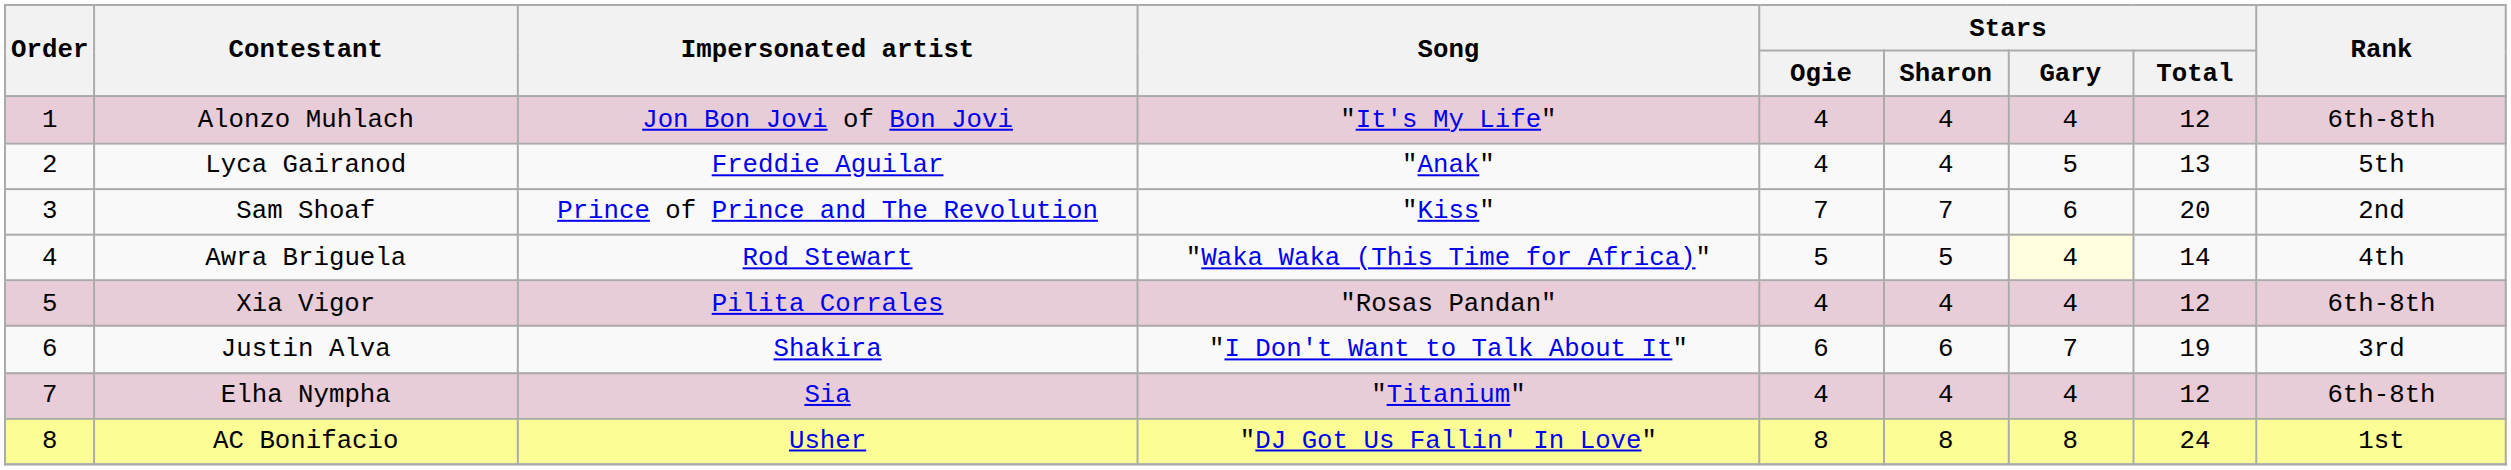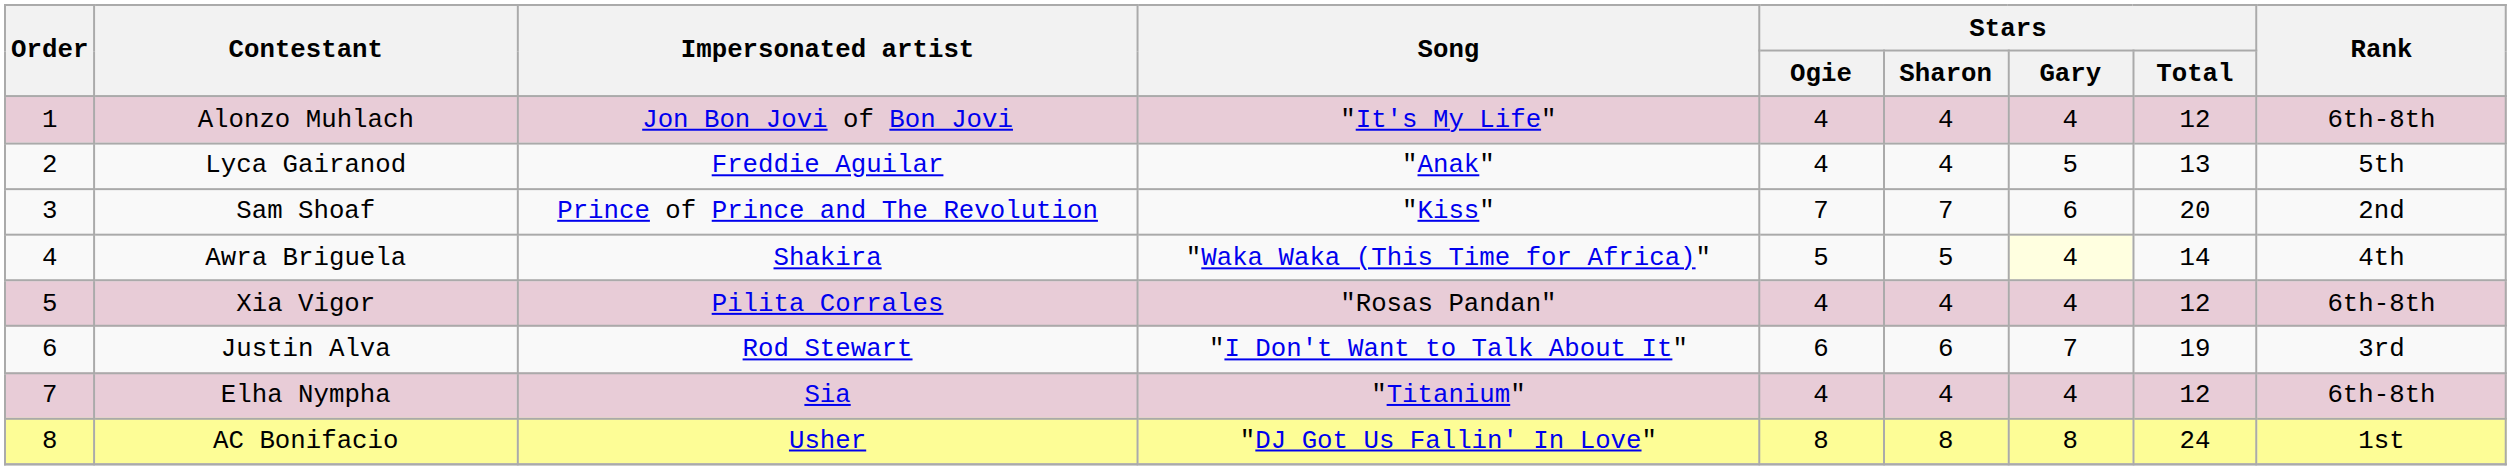Awra Briguela | Impersonated artist: Rod Stewart -> Shakira
Justin Alva | Impersonated artist: Shakira -> Rod Stewart
